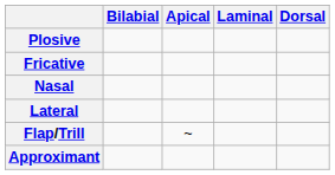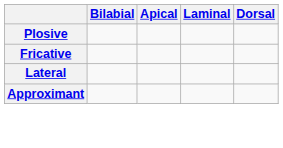- row: Nasal
- row: Flap/Trill | ~
